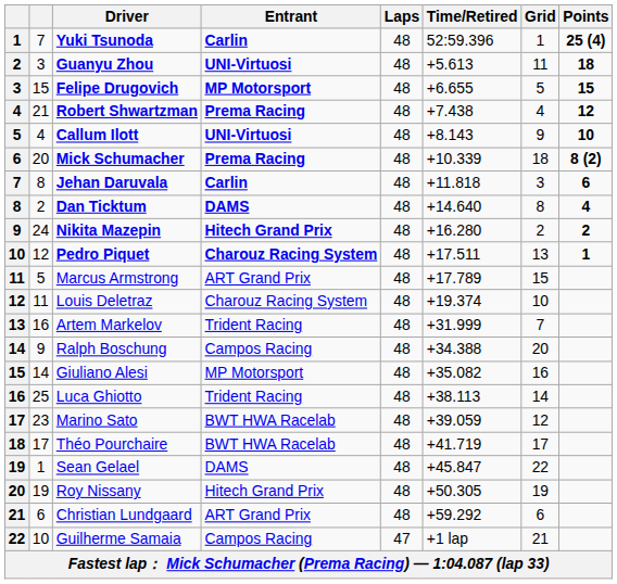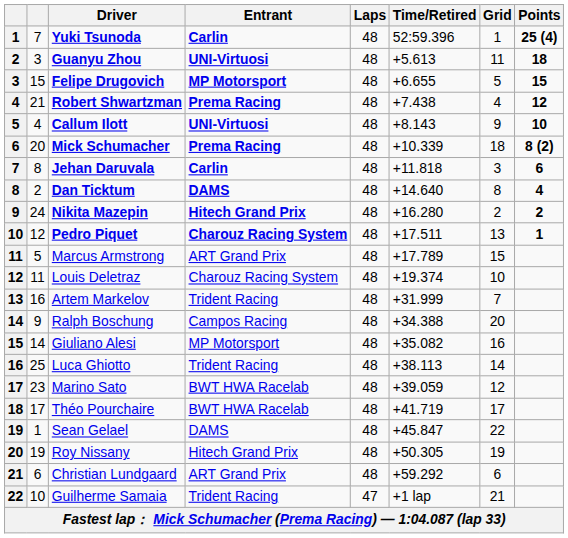Guilherme Samaia | Entrant: Campos Racing -> Trident Racing
